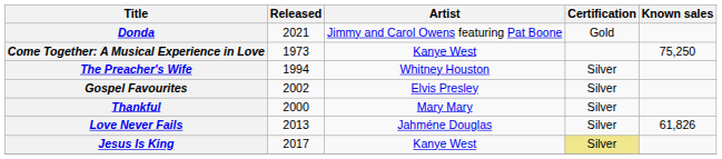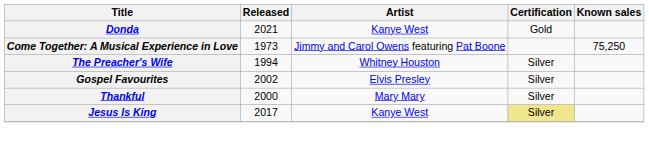Donda | Artist: Jimmy and Carol Owens featuring Pat Boone -> Kanye West
Come Together: A Musical Experience in Love | Artist: Kanye West -> Jimmy and Carol Owens featuring Pat Boone
- row: Love Never Fails | 2013 | Jahméne Douglas | Silver | 61,826
